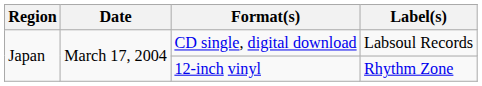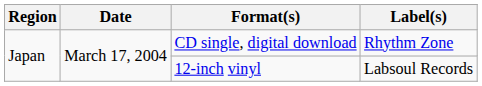CD single, digital download | Label(s): Labsoul Records -> Rhythm Zone
12-inch vinyl | Label(s): Rhythm Zone -> Labsoul Records
